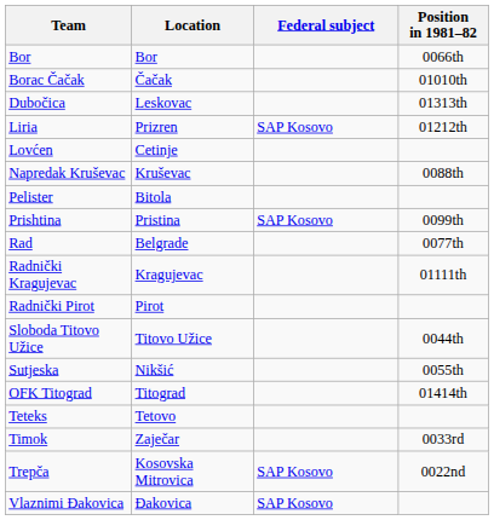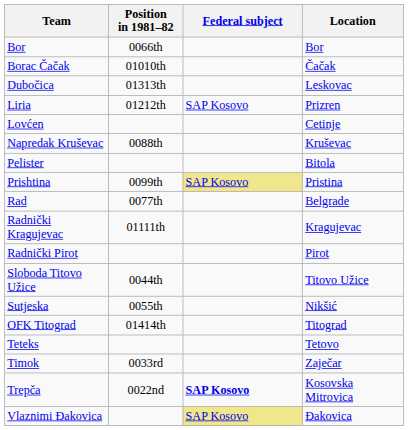columns swapped: Location <-> Position in 1981–82
Prishtina | Federal subject: no background -> khaki background
Trepča | Federal subject: normal -> bold
Vlaznimi Đakovica | Federal subject: no background -> khaki background
